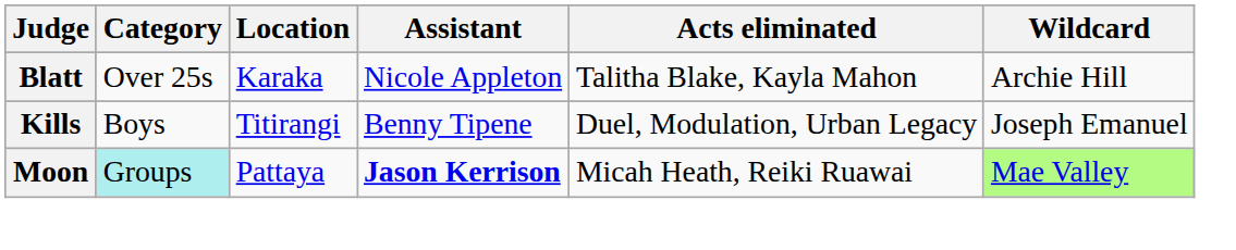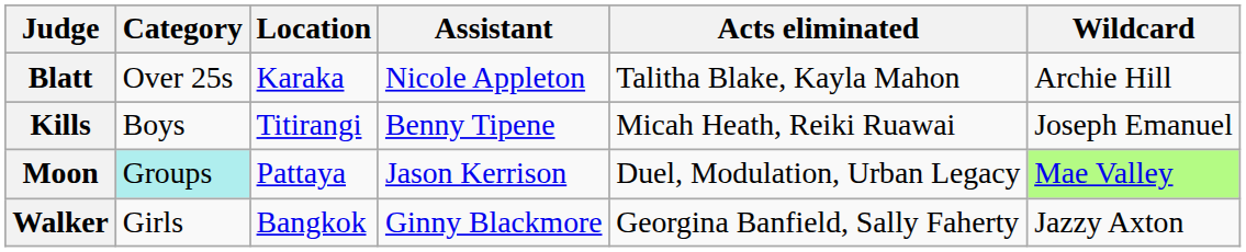Kills | Acts eliminated: Duel, Modulation, Urban Legacy -> Micah Heath, Reiki Ruawai
Moon | Assistant: bold -> normal
Moon | Acts eliminated: Micah Heath, Reiki Ruawai -> Duel, Modulation, Urban Legacy
+ row: Walker | Girls | Bangkok | Ginny Blackmore | Georgina Banfield, Sally Faherty | Jazzy Axton
